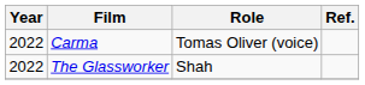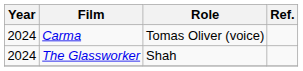Carma | Year: 2022 -> 2024
The Glassworker | Year: 2022 -> 2024
